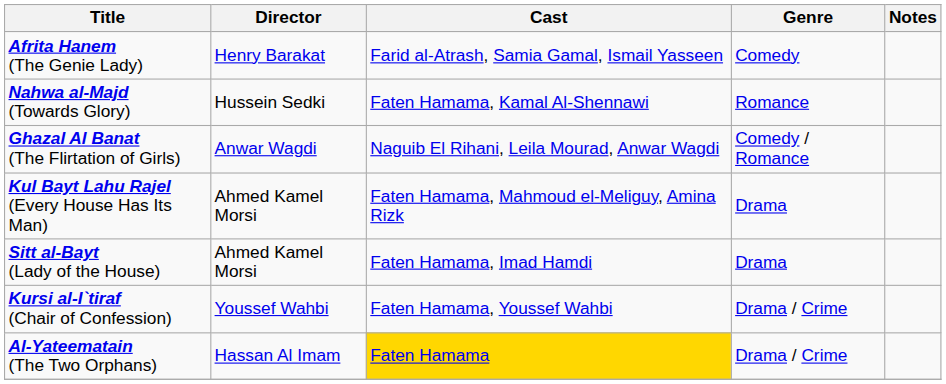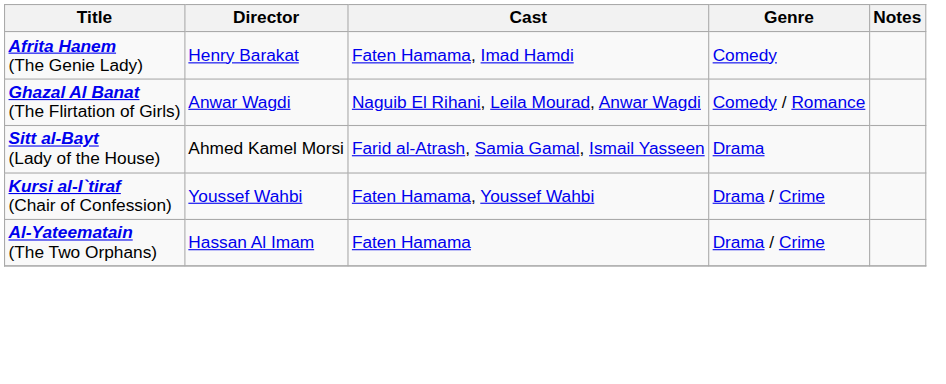Afrita Hanem (The Genie Lady) | Cast: Farid al-Atrash, Samia Gamal, Ismail Yasseen -> Faten Hamama, Imad Hamdi
- row: Nahwa al-Majd (Towards Glory) | Hussein Sedki | Faten Hamama, Kamal Al-Shennawi | Romance
- row: Kul Bayt Lahu Rajel (Every House Has Its Man) | Ahmed Kamel Morsi | Faten Hamama, Mahmoud el-Meliguy, Amina Rizk | Drama
Sitt al-Bayt (Lady of the House) | Cast: Faten Hamama, Imad Hamdi -> Farid al-Atrash, Samia Gamal, Ismail Yasseen
Al-Yateematain (The Two Orphans) | Cast: gold background -> no background
